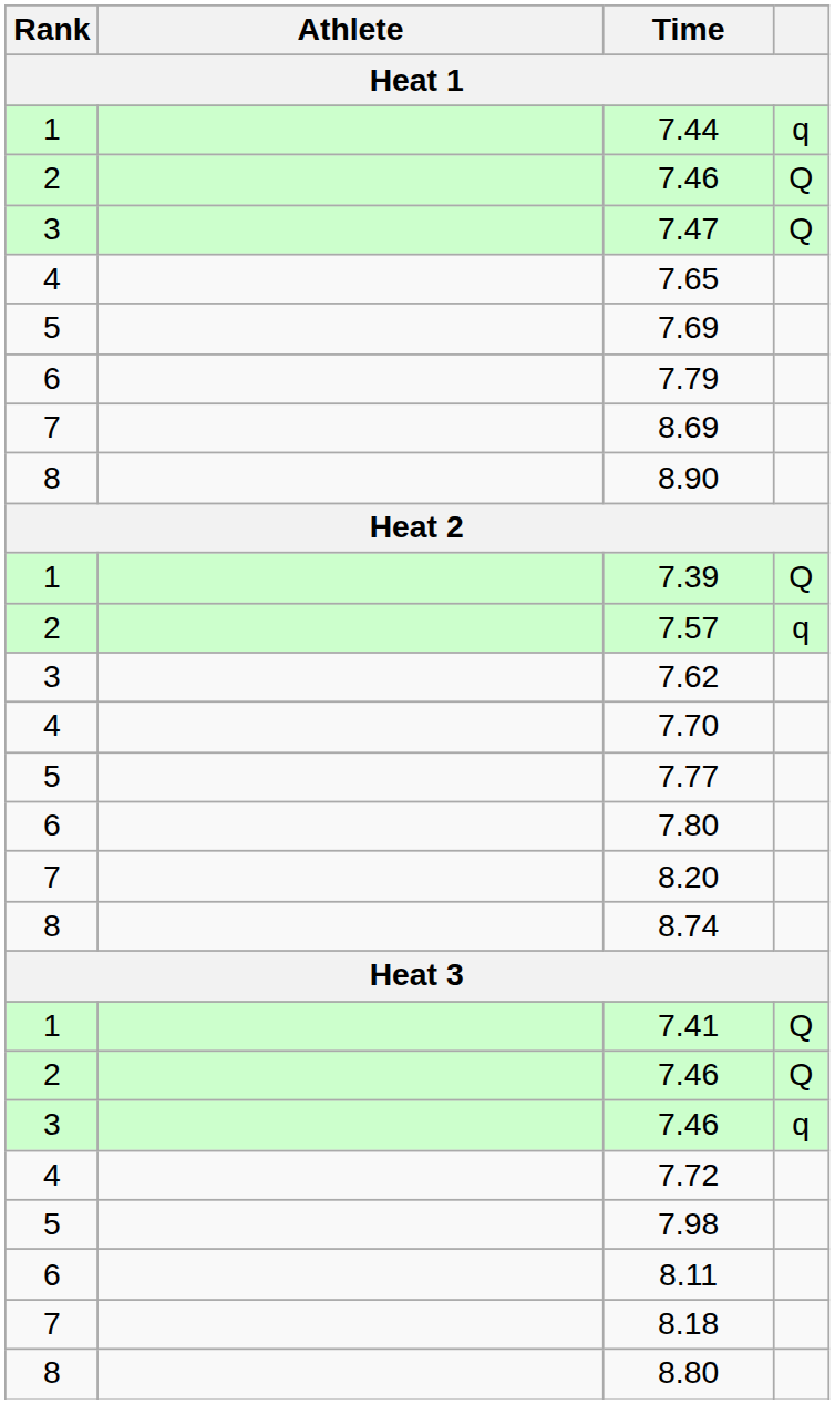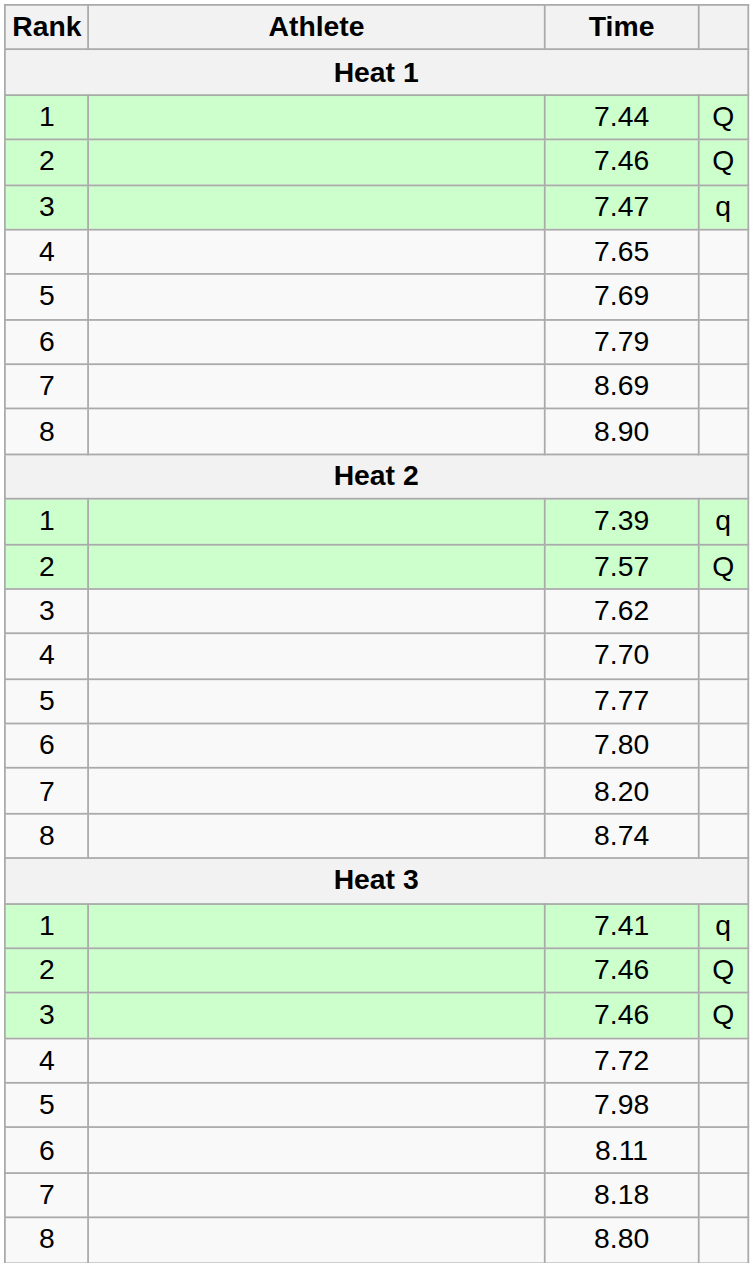7.44 | column 4: q -> Q
7.47 | column 4: Q -> q
7.39 | column 4: Q -> q
7.57 | column 4: q -> Q
7.41 | column 4: Q -> q
3 / 7.46 | column 4: q -> Q
